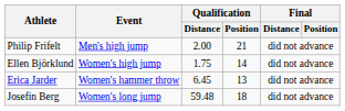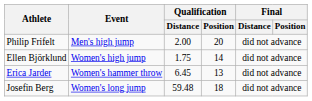Philip Frifelt | Qualification / Position: 21 -> 20
